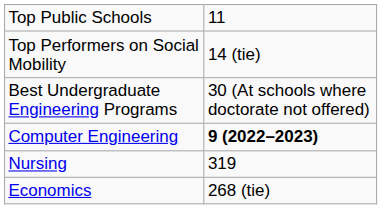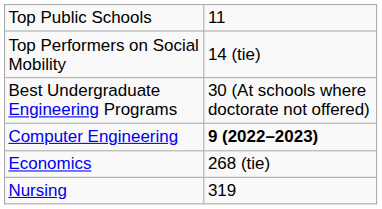rows swapped: Economics <-> Nursing
